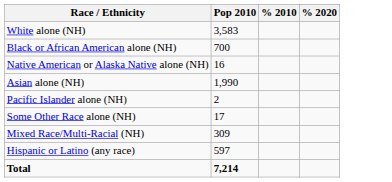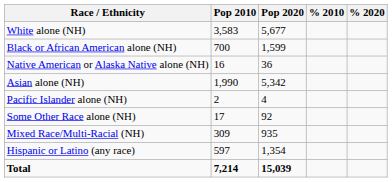+ column: Pop 2020 | 5,677 | 1,599 | 36 | 5,342 | 4 | 92 | 935 | 1,354 | 15,039
